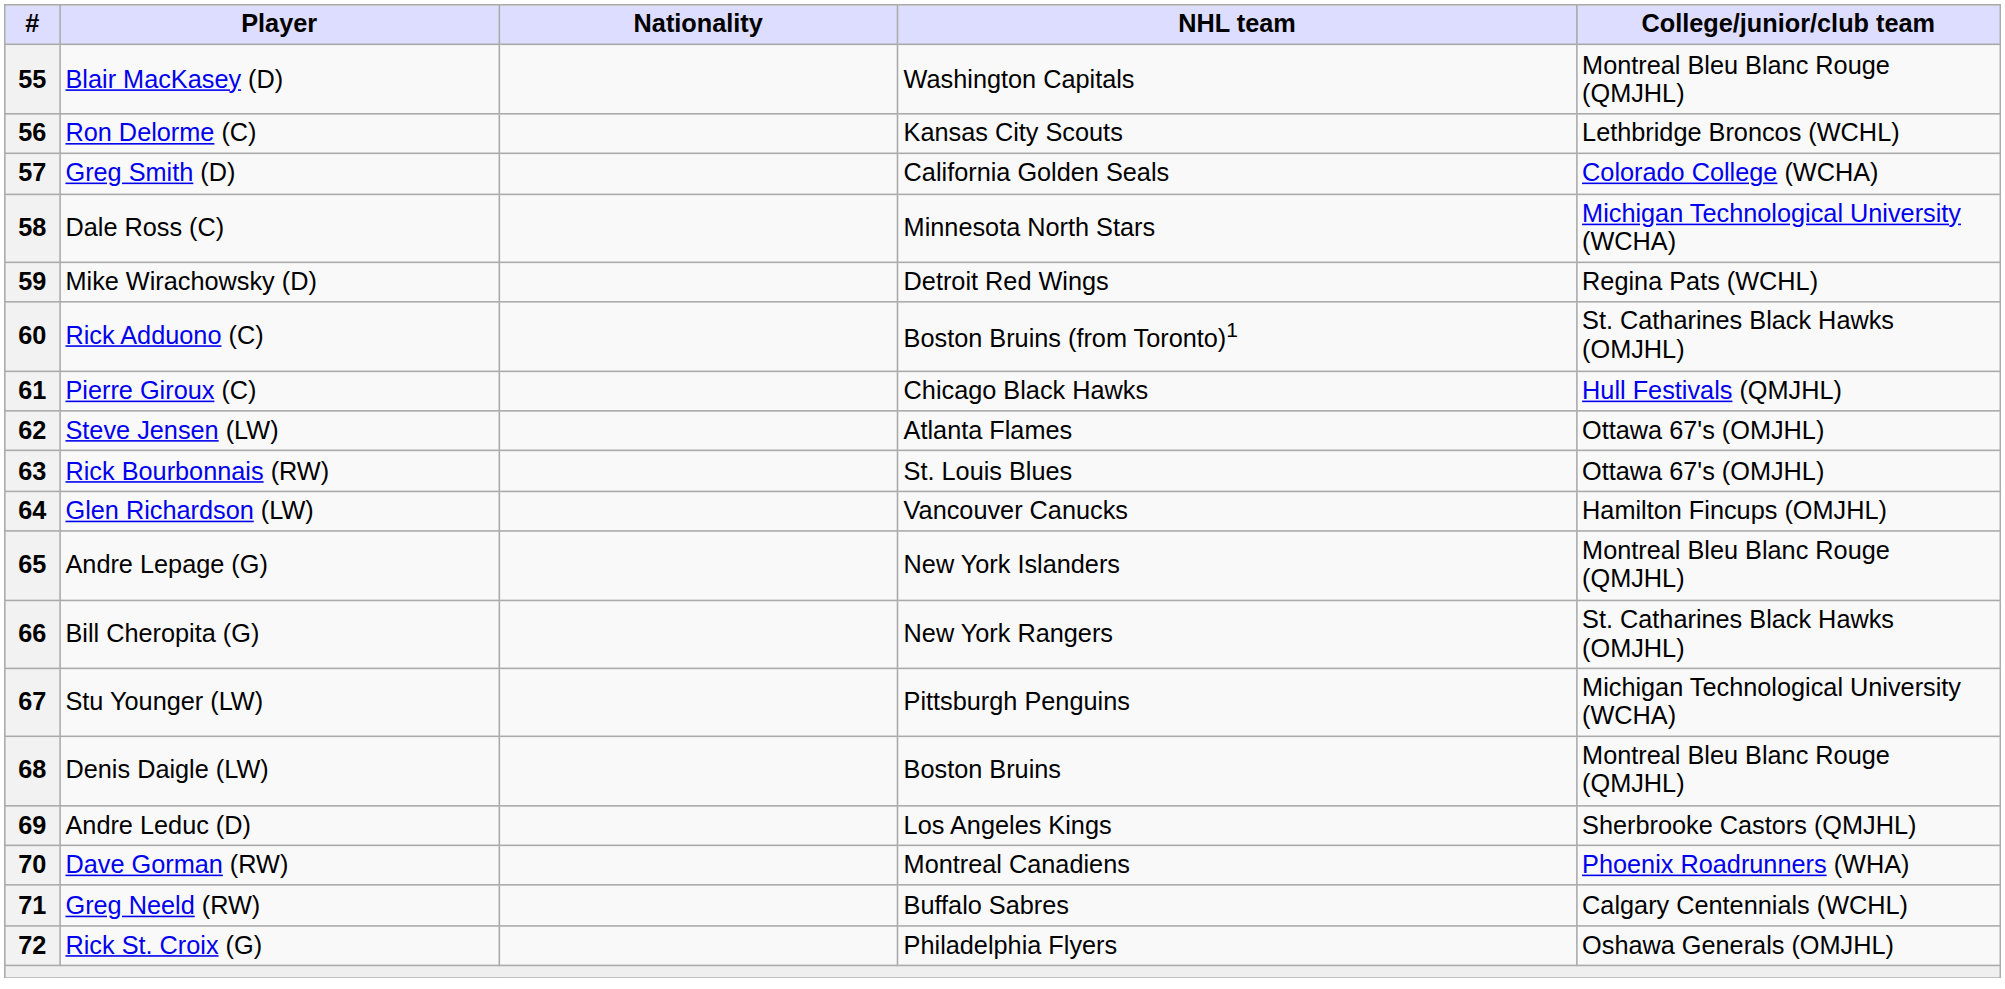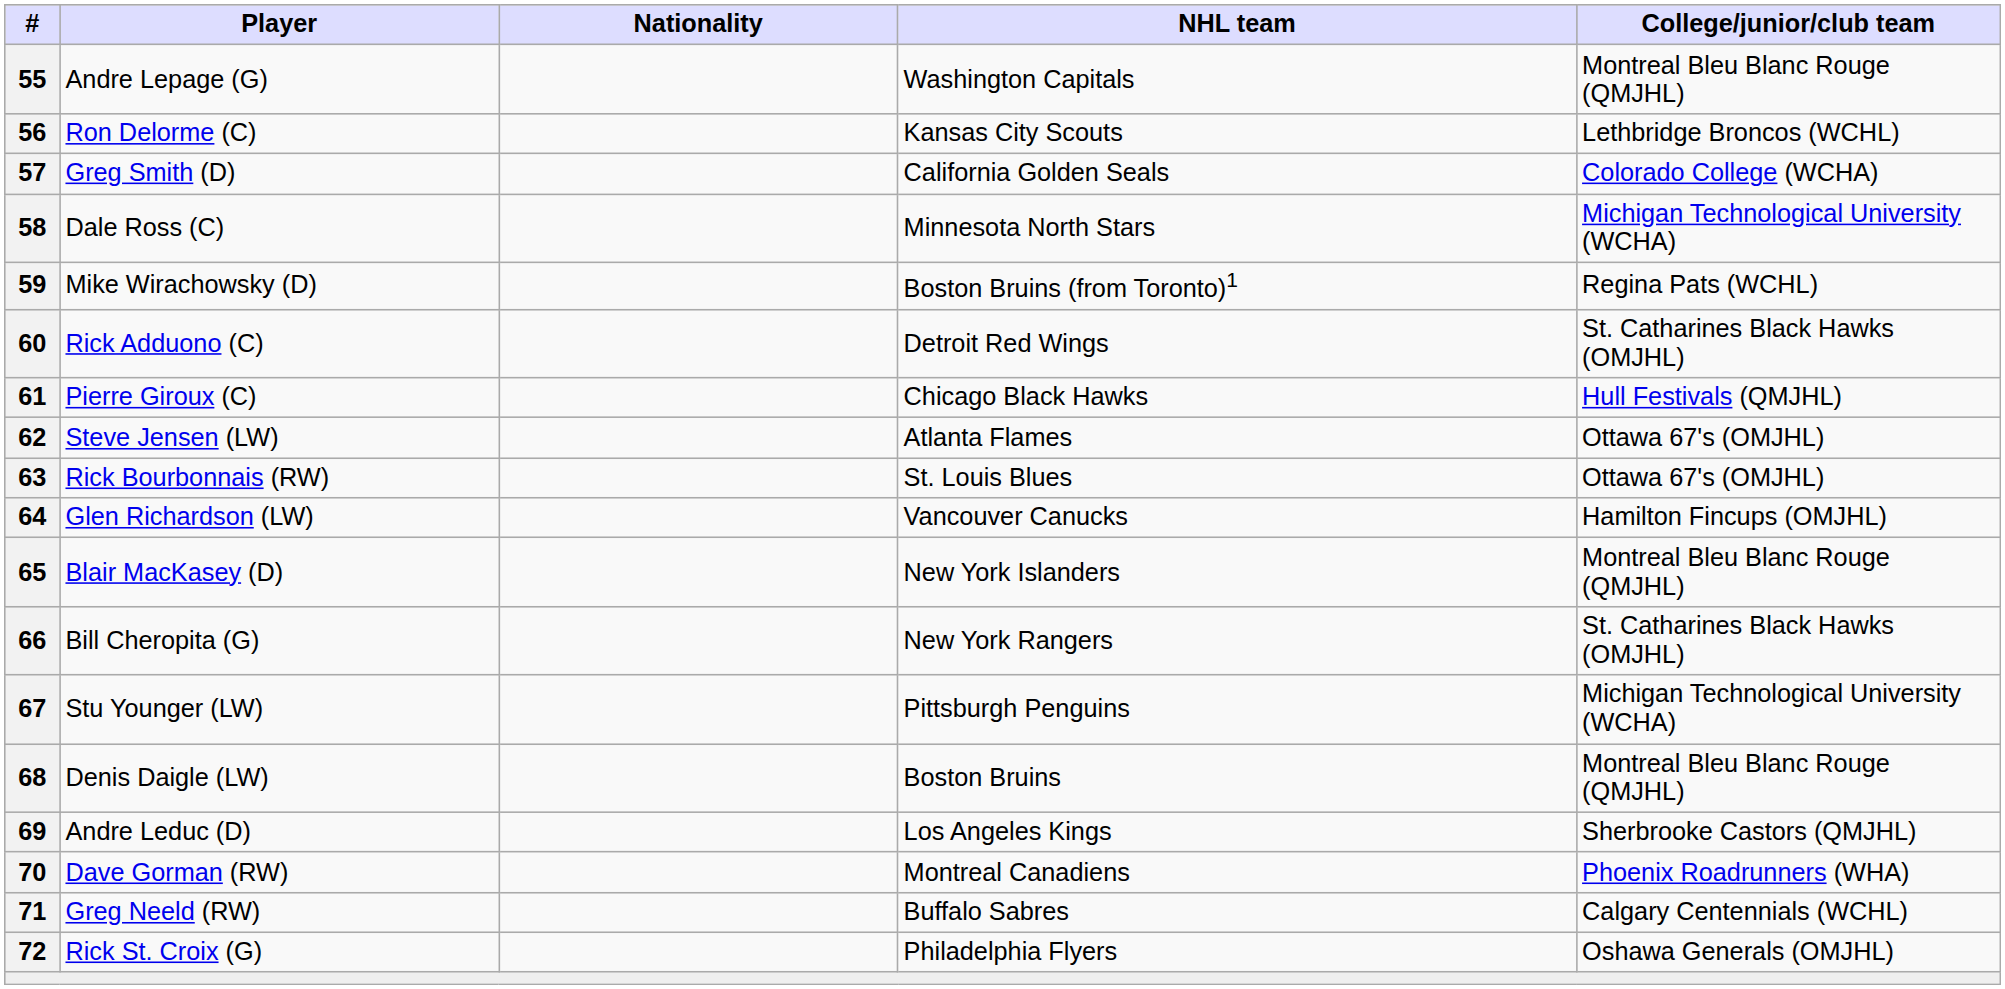55 | Player: Blair MacKasey (D) -> Andre Lepage (G)
59 | NHL team: Detroit Red Wings -> Boston Bruins (from Toronto)1
60 | NHL team: Boston Bruins (from Toronto)1 -> Detroit Red Wings
65 | Player: Andre Lepage (G) -> Blair MacKasey (D)
